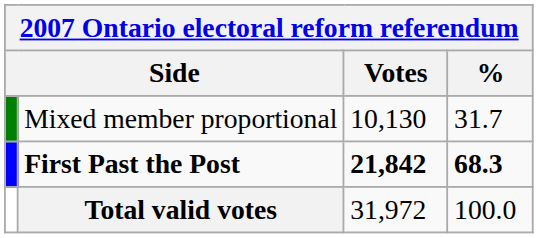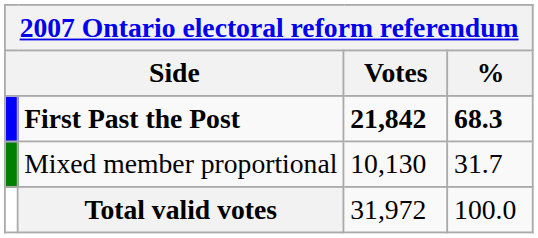rows swapped: First Past the Post <-> Mixed member proportional
